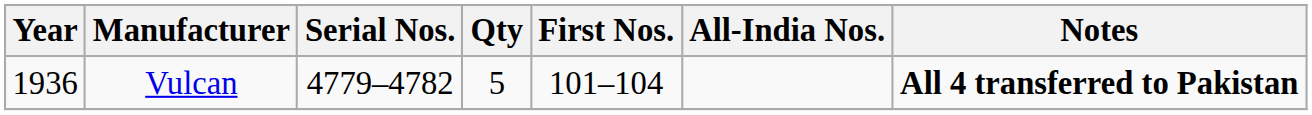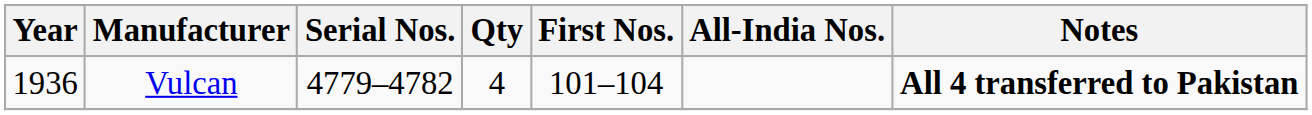Vulcan | Qty: 5 -> 4
